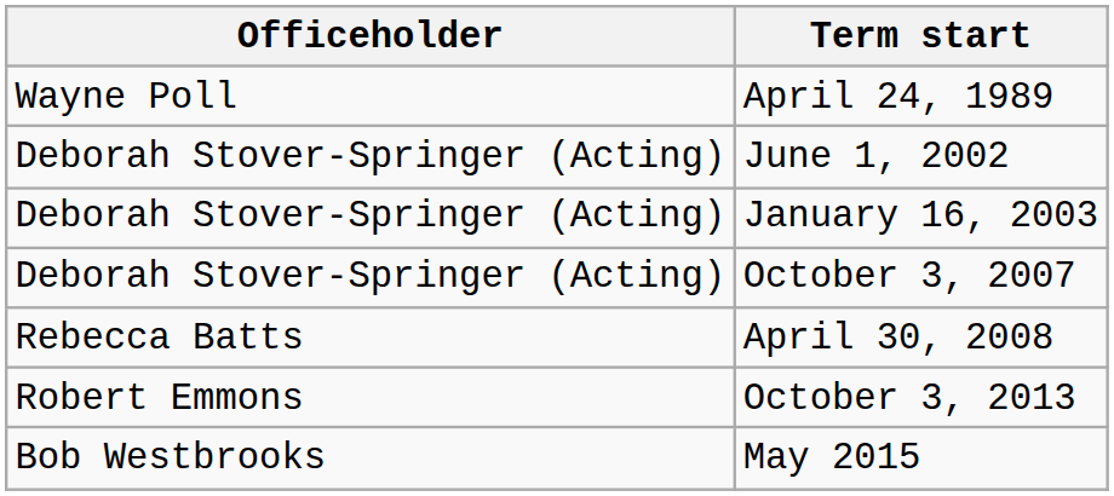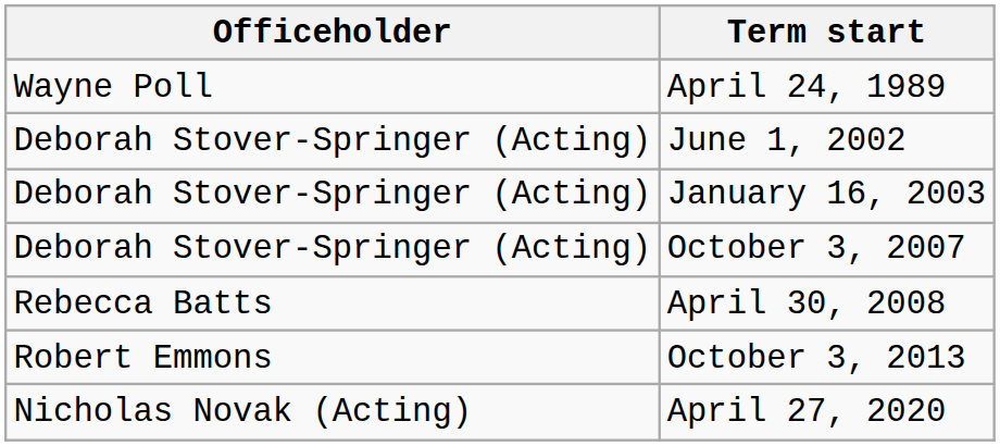- row: Bob Westbrooks | May 2015
+ row: Nicholas Novak (Acting) | April 27, 2020
